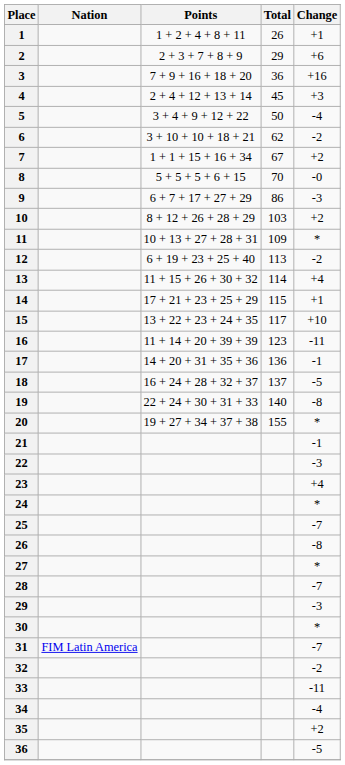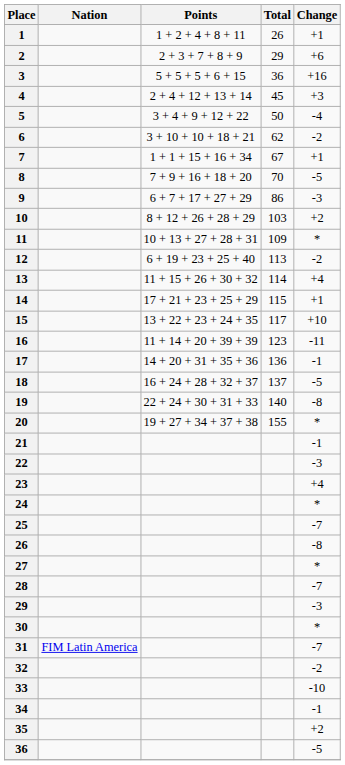3 | Points: 7 + 9 + 16 + 18 + 20 -> 5 + 5 + 5 + 6 + 15
7 | Change: +2 -> +1
8 | Points: 5 + 5 + 5 + 6 + 15 -> 7 + 9 + 16 + 18 + 20
8 | Change: -0 -> -5
33 | Change: -11 -> -10
34 | Change: -4 -> -1
